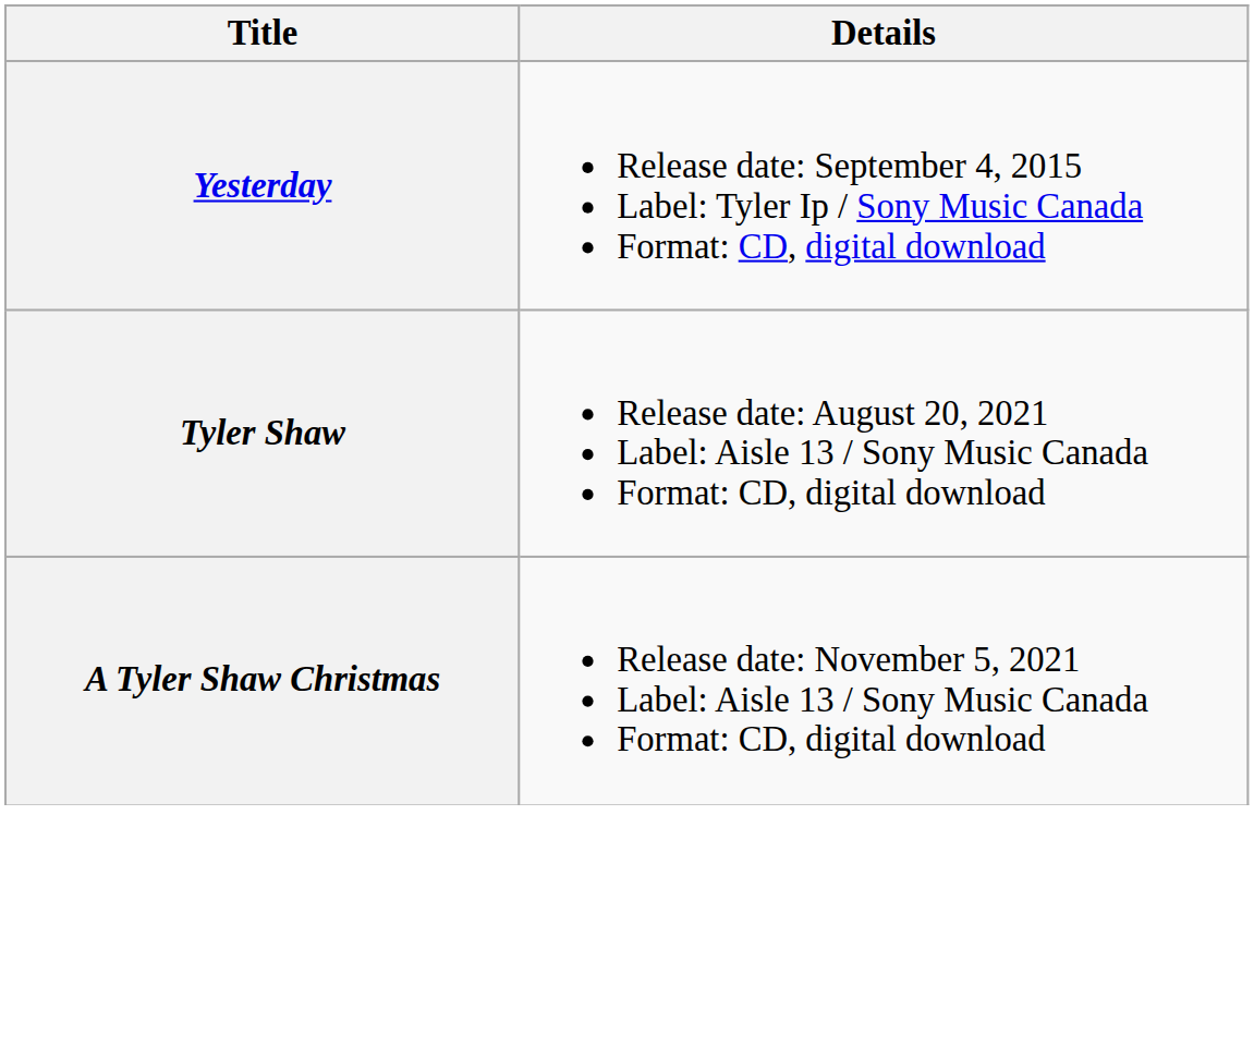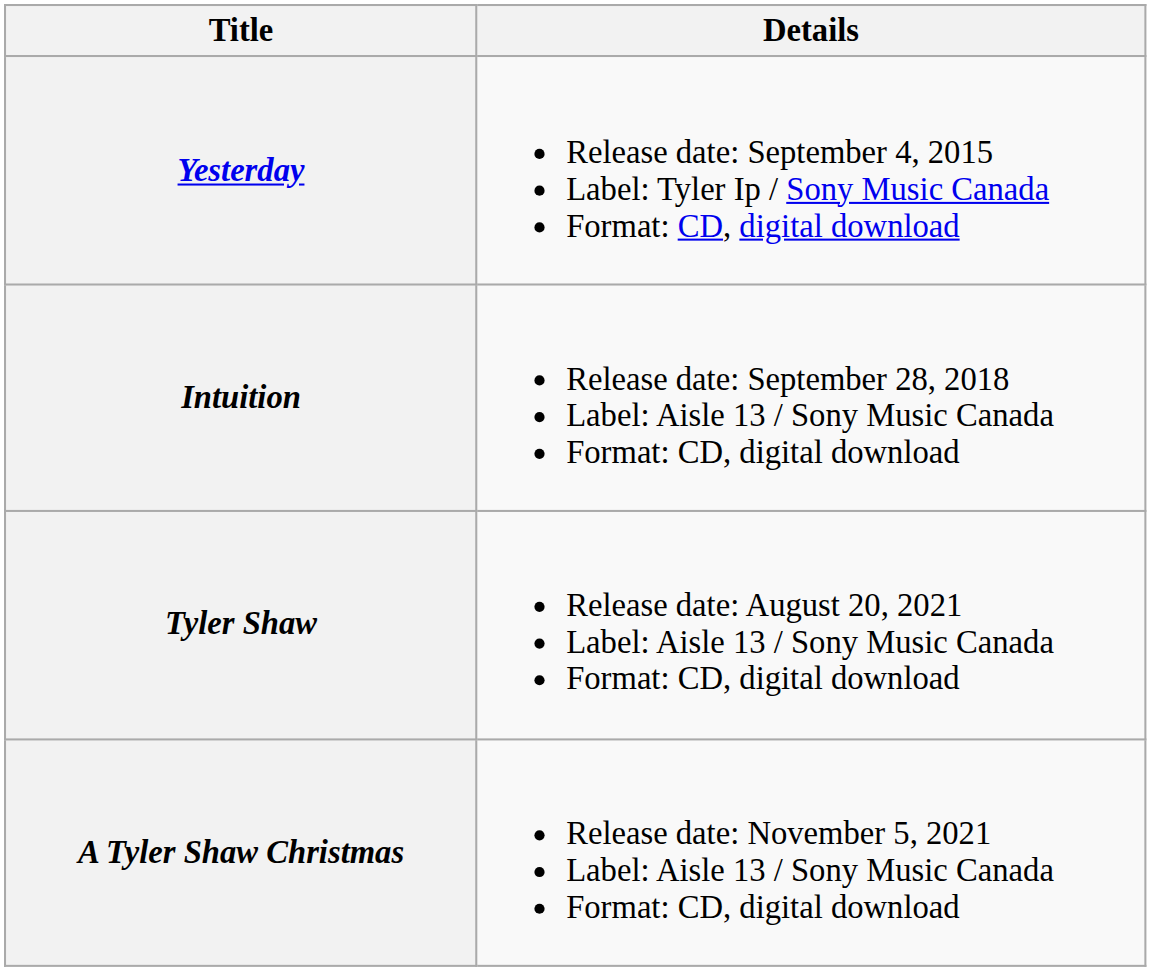+ row: Intuition | Release date: September 28, 2018 Label: Aisle 13 / Sony Music Canada Format: CD, digital download
